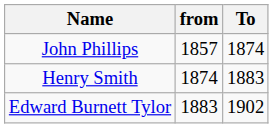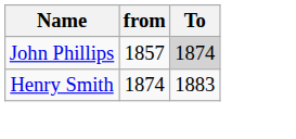John Phillips | To: no background -> lightgrey background
- row: Edward Burnett Tylor | 1883 | 1902
